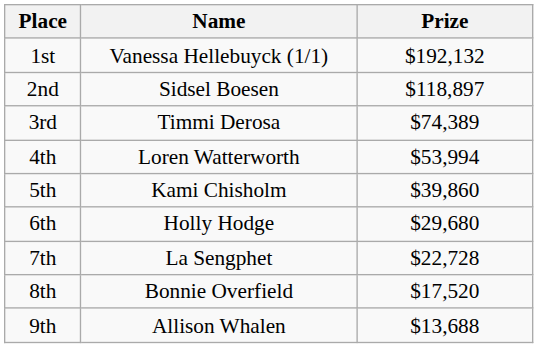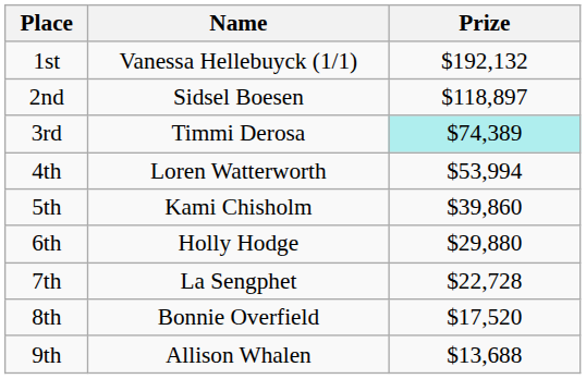3rd | Prize: no background -> paleturquoise background
6th | Prize: $29,680 -> $29,880
